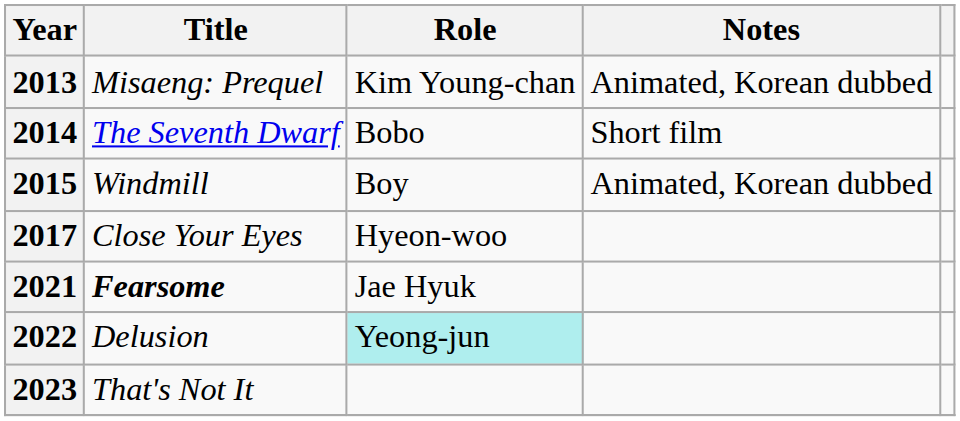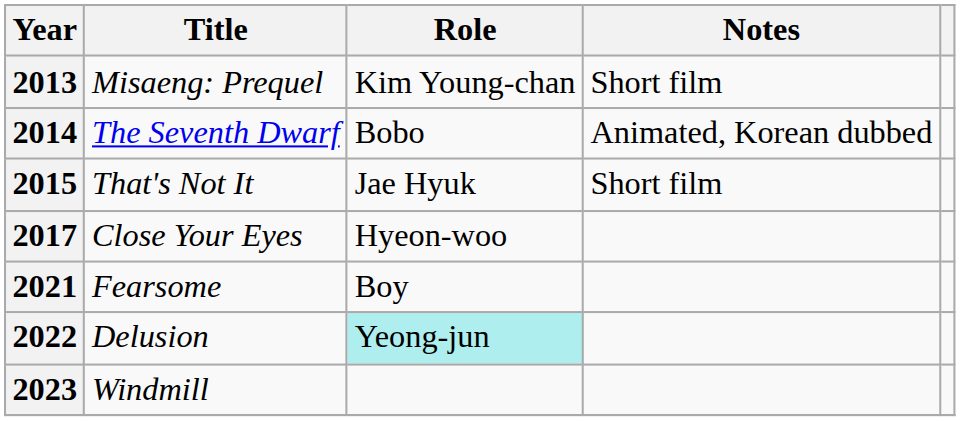2013 | Notes: Animated, Korean dubbed -> Short film
2014 | Notes: Short film -> Animated, Korean dubbed
2015 | Title: Windmill -> That's Not It
2015 | Role: Boy -> Jae Hyuk
2015 | Notes: Animated, Korean dubbed -> Short film
2021 | Title: bold -> normal
2021 | Role: Jae Hyuk -> Boy
2023 | Title: That's Not It -> Windmill
